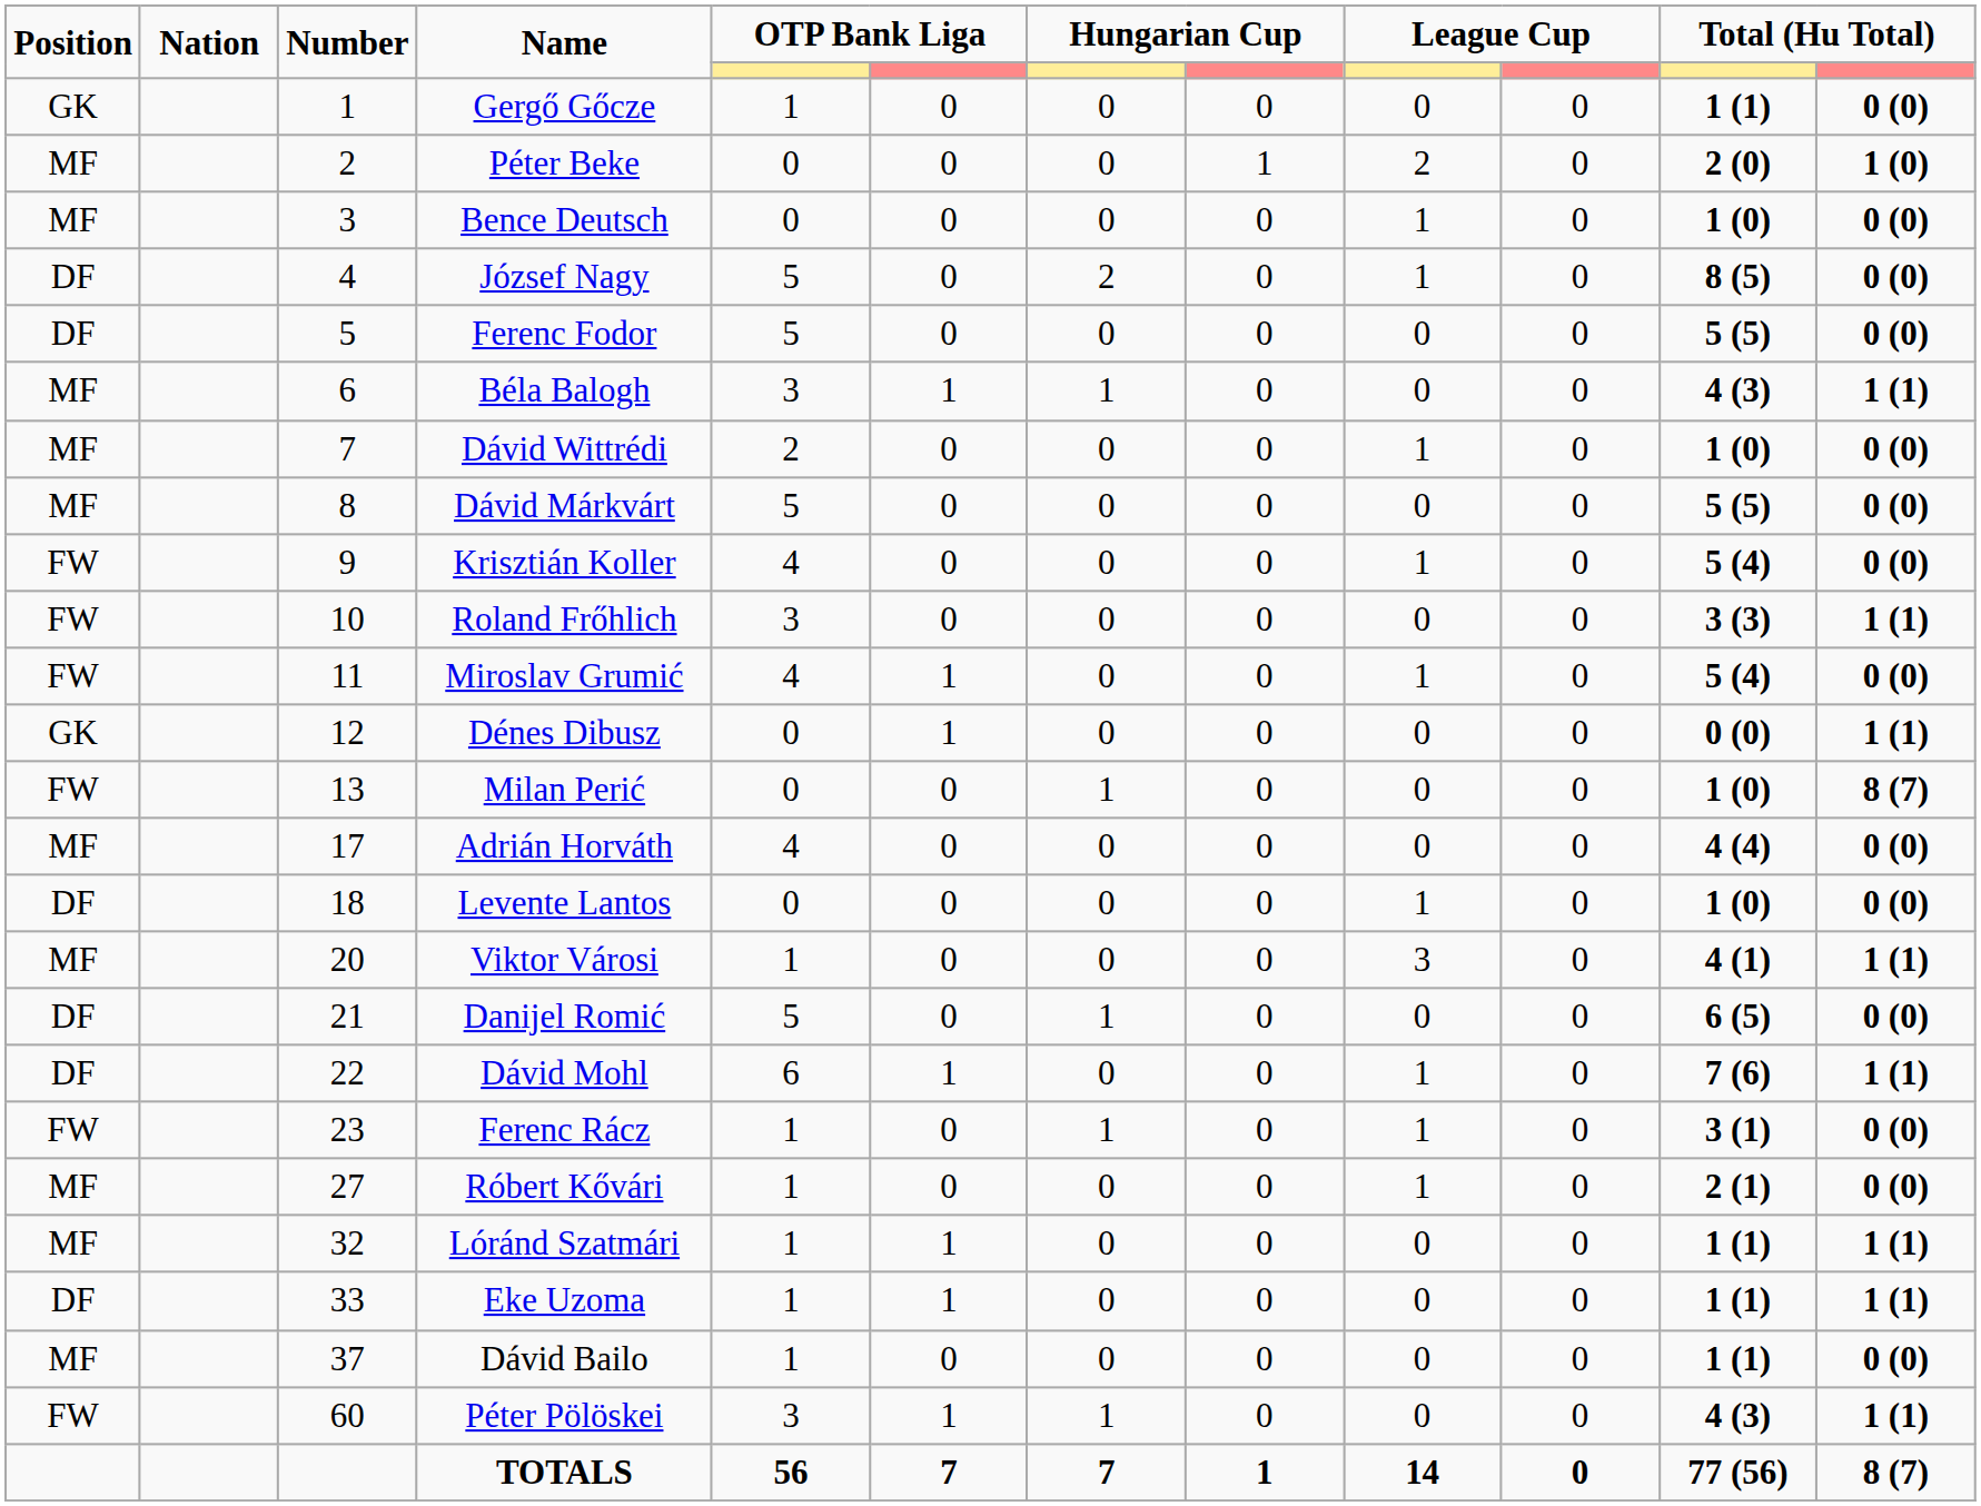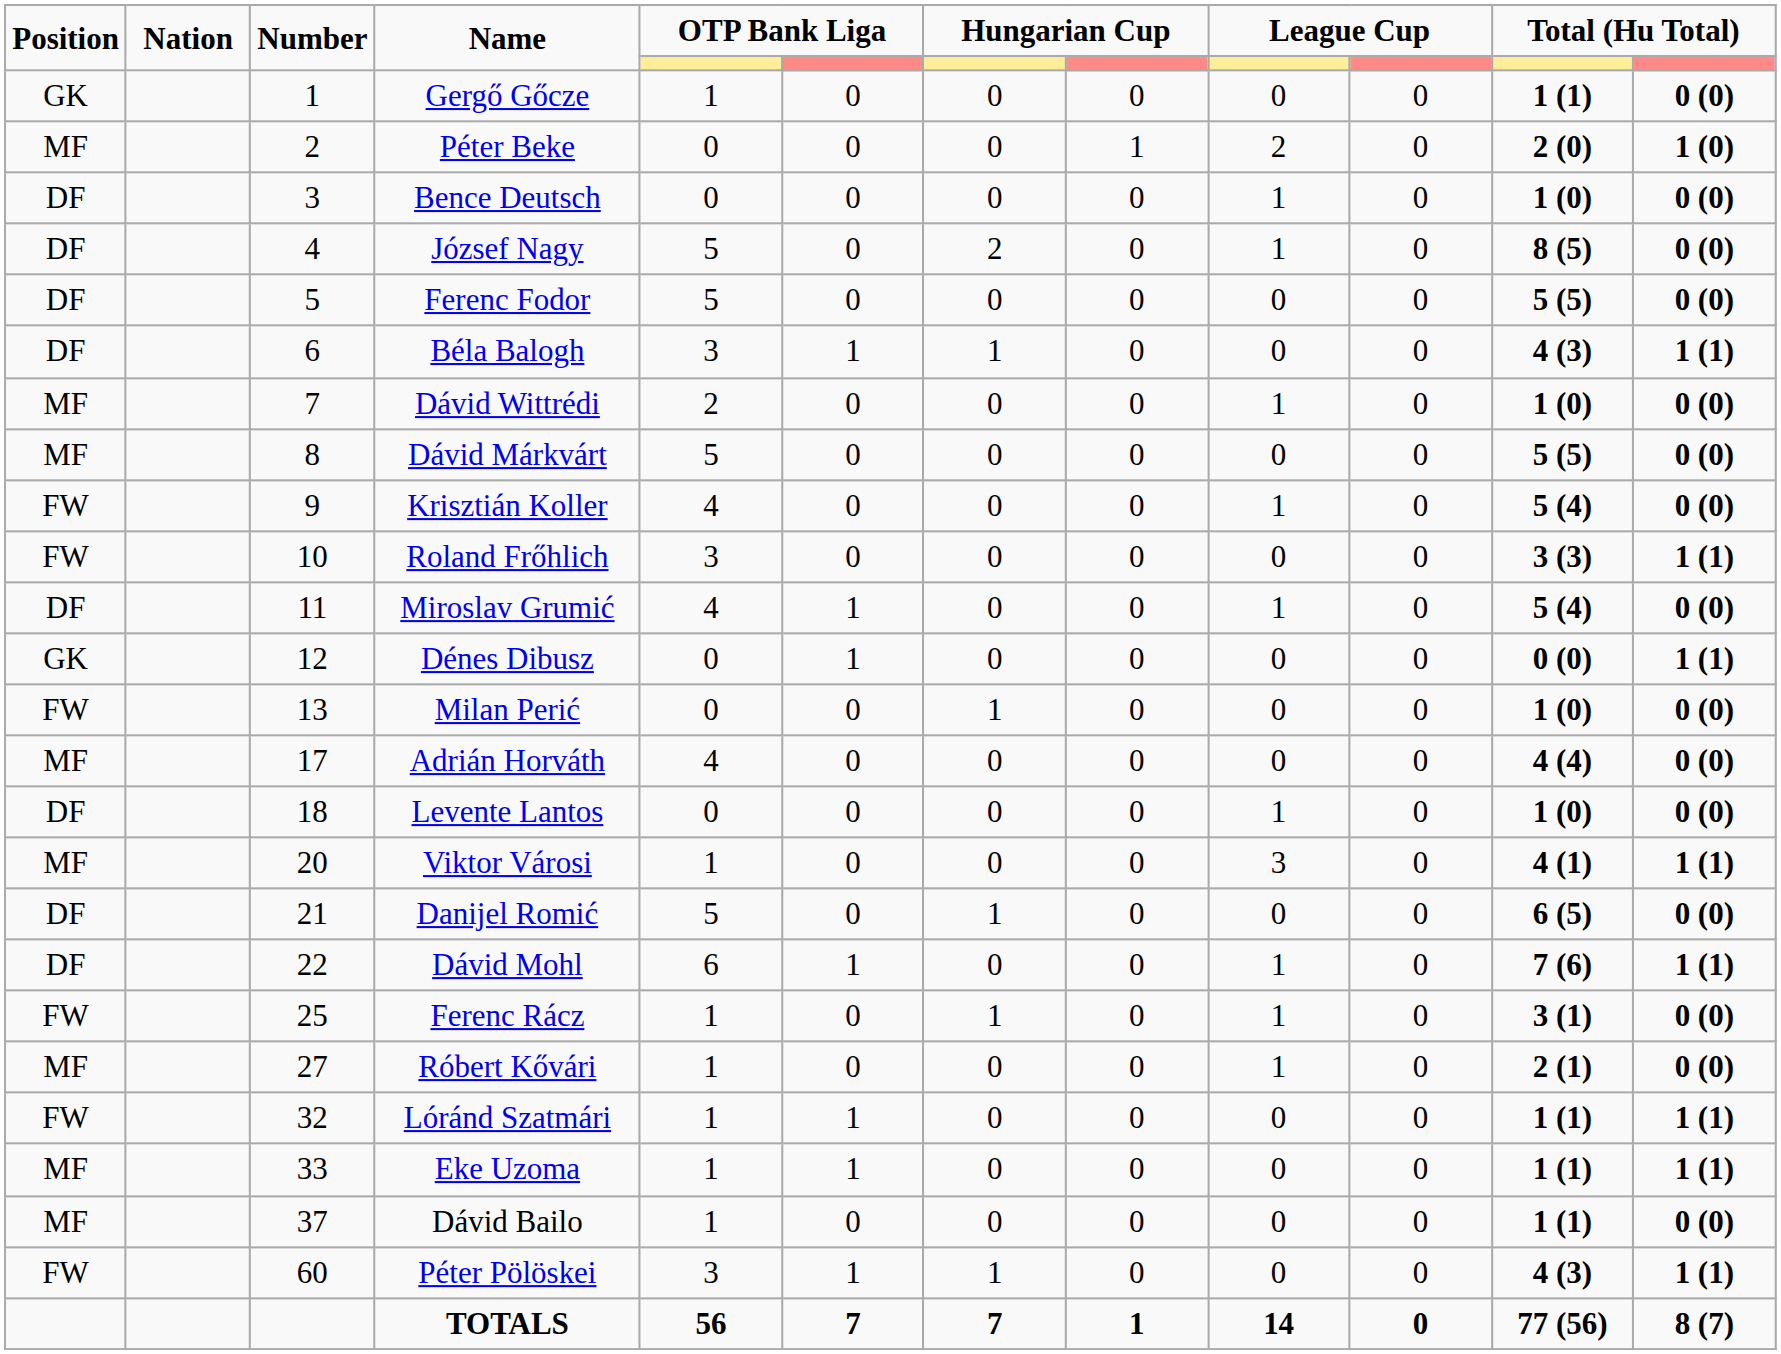Bence Deutsch | Position: MF -> DF
Béla Balogh | Position: MF -> DF
Miroslav Grumić | Position: FW -> DF
Milan Perić | column 12: 8 (7) -> 0 (0)
Ferenc Rácz | Number: 23 -> 25
Lóránd Szatmári | Position: MF -> FW
Eke Uzoma | Position: DF -> MF
